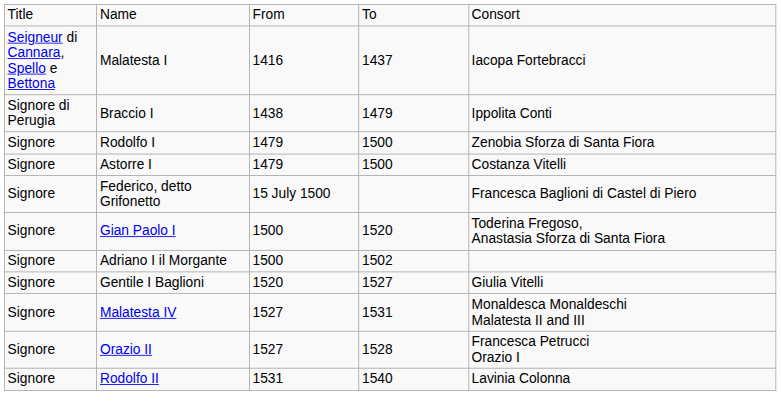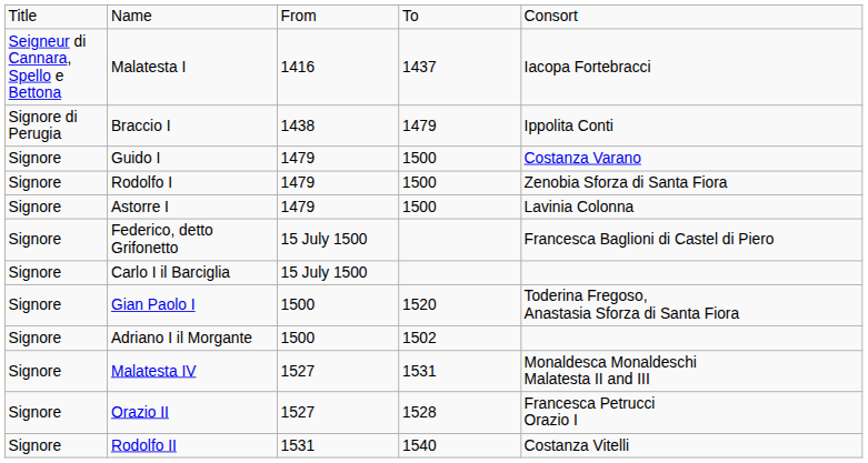+ row: Signore | Guido I | 1479 | 1500 | Costanza Varano
Astorre I | column 5: Costanza Vitelli -> Lavinia Colonna
+ row: Signore | Carlo I il Barciglia | 15 July 1500
- row: Signore | Gentile I Baglioni | 1520 | 1527 | Giulia Vitelli
Rodolfo II | column 5: Lavinia Colonna -> Costanza Vitelli
